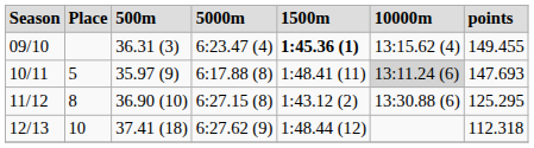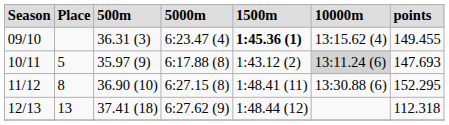10/11 | 1500m: 1:48.41 (11) -> 1:43.12 (2)
11/12 | 1500m: 1:43.12 (2) -> 1:48.41 (11)
11/12 | points: 125.295 -> 152.295
12/13 | Place: 10 -> 13
